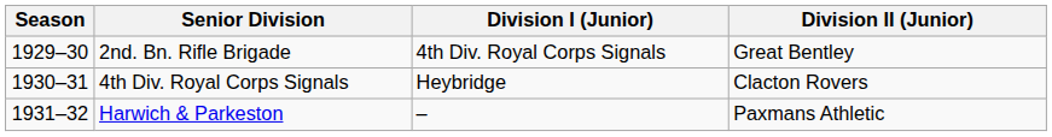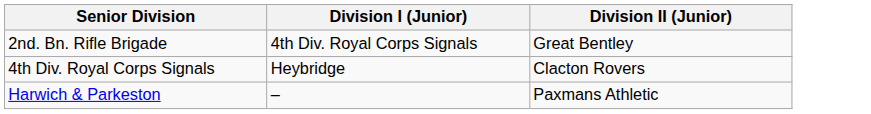- column: Season | 1929–30 | 1930–31 | 1931–32
